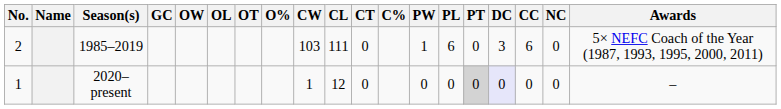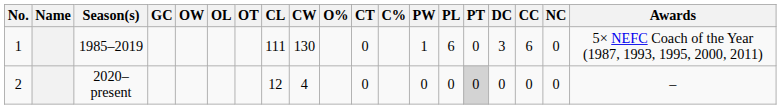columns swapped: O% <-> CL
1985–2019 | No.: 2 -> 1
1985–2019 | CW: 103 -> 130
2020–present | No.: 1 -> 2
2020–present | CW: 1 -> 4
2020–present | DC: lavender background -> no background
